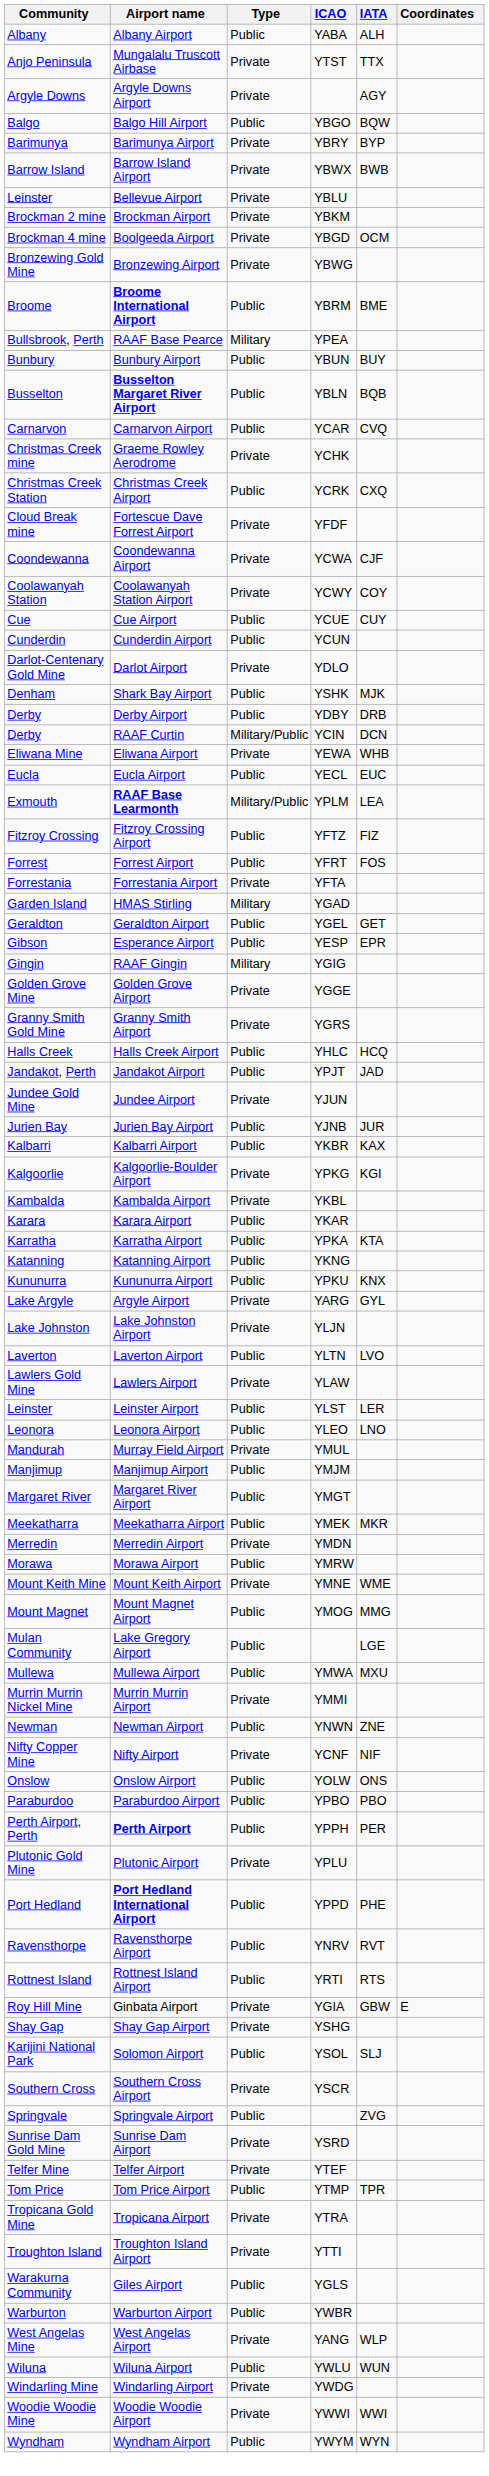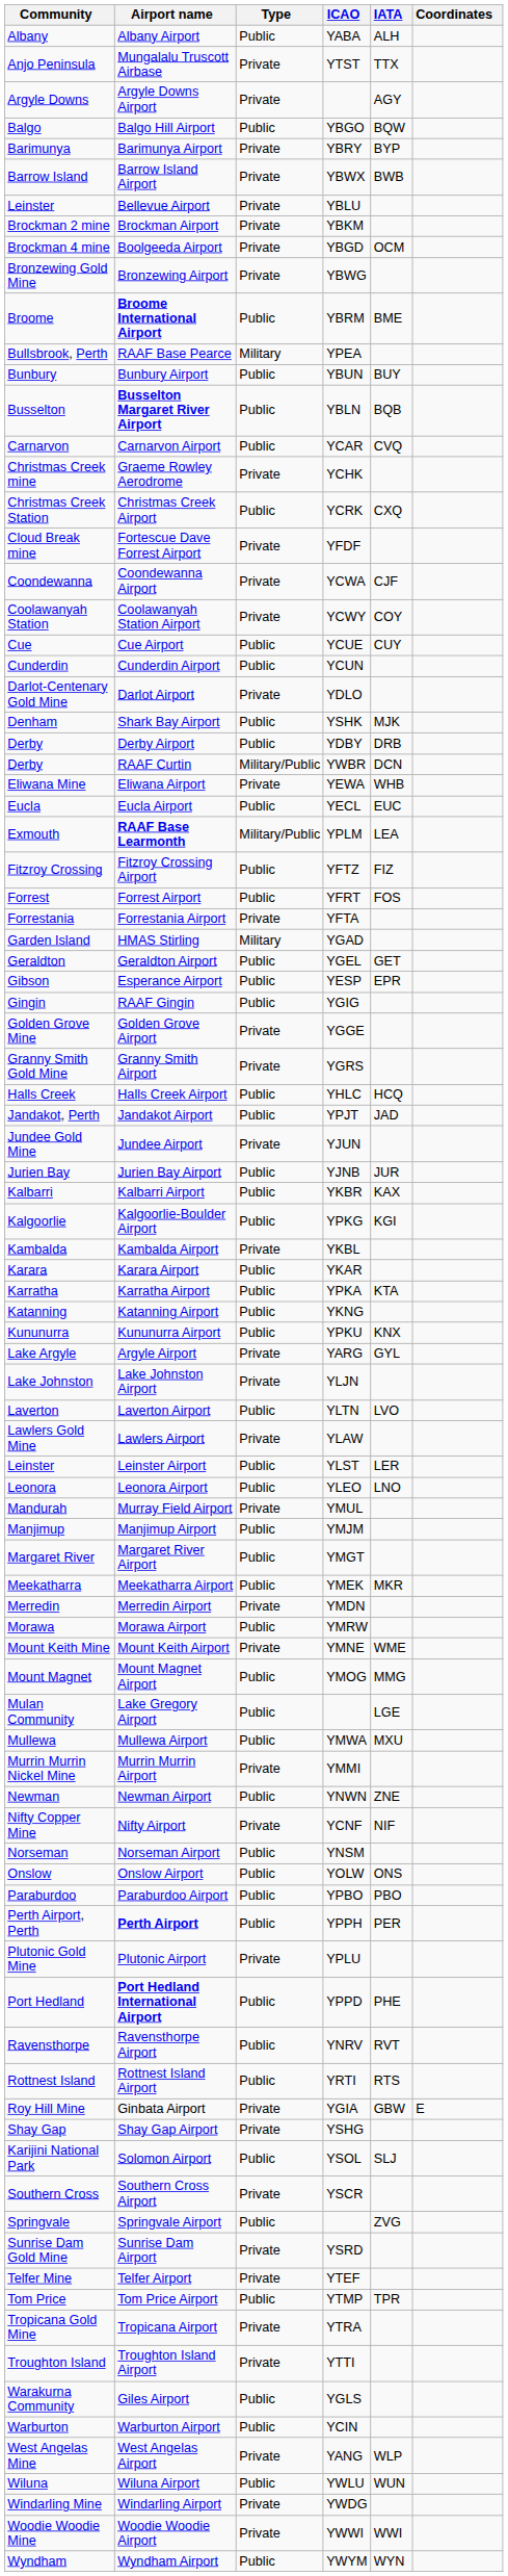RAAF Curtin | ICAO: YCIN -> YWBR
RAAF Gingin | Type: Military -> Public
Kalgoorlie-Boulder Airport | Type: Private -> Public
+ row: Norseman | Norseman Airport | Public | YNSM
Warburton Airport | ICAO: YWBR -> YCIN
